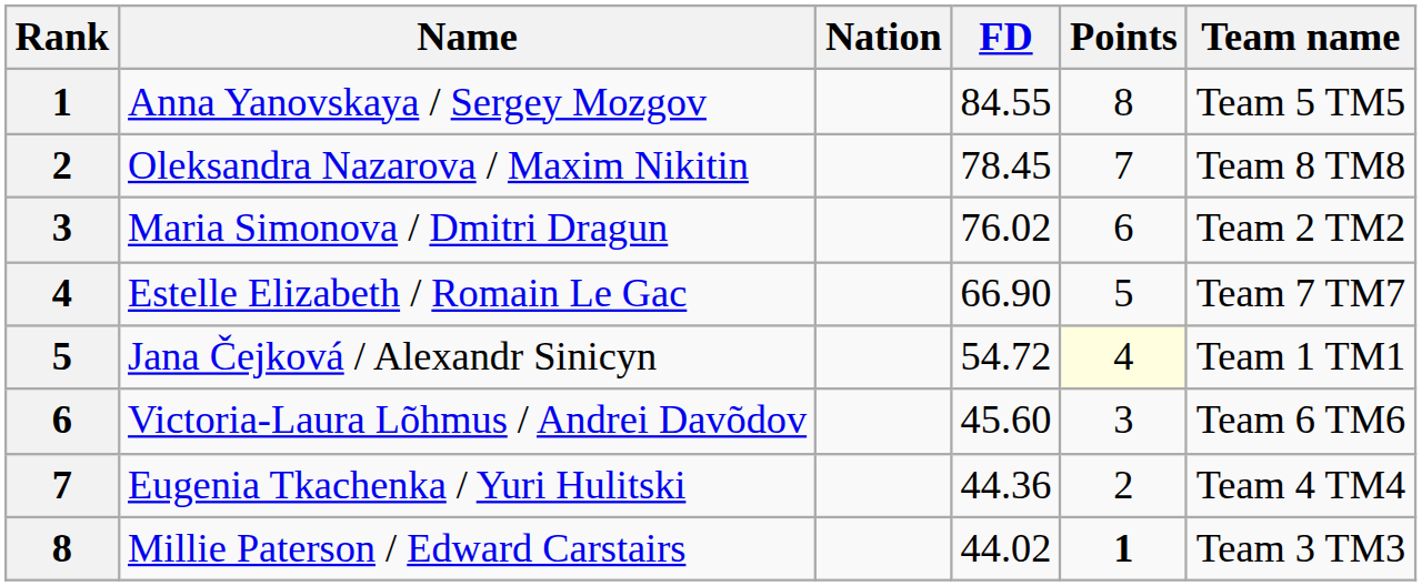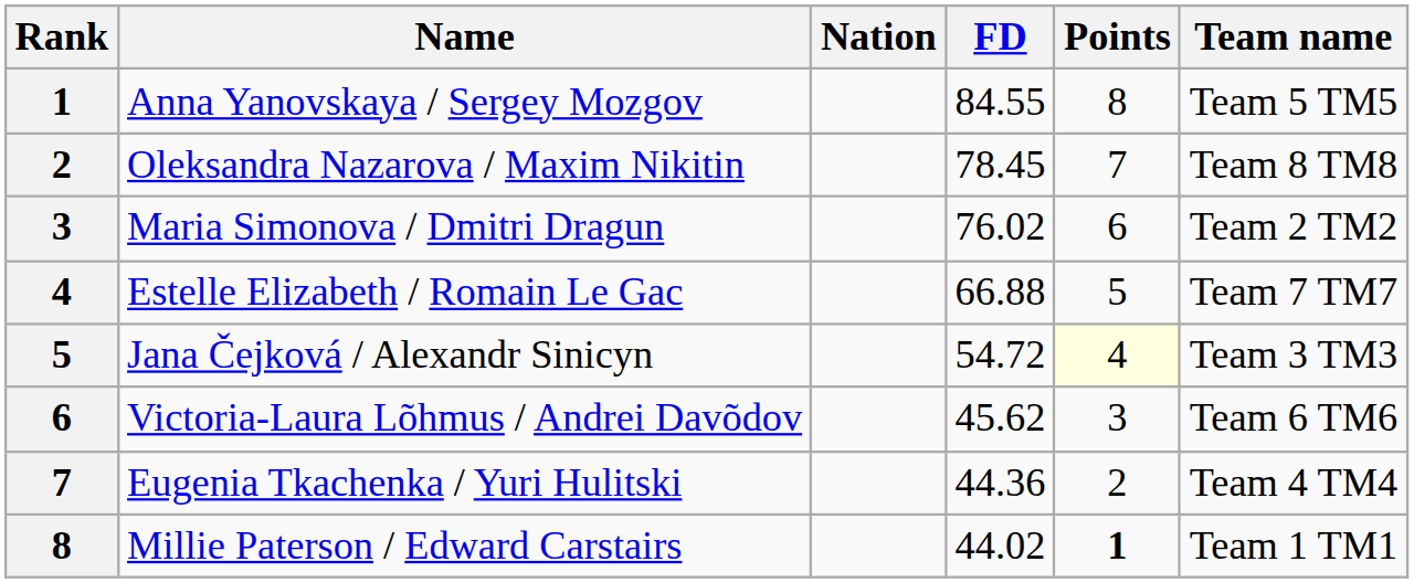Estelle Elizabeth / Romain Le Gac | FD: 66.90 -> 66.88
Jana Čejková / Alexandr Sinicyn | Team name: Team 1 TM1 -> Team 3 TM3
Victoria-Laura Lõhmus / Andrei Davõdov | FD: 45.60 -> 45.62
Millie Paterson / Edward Carstairs | Team name: Team 3 TM3 -> Team 1 TM1
